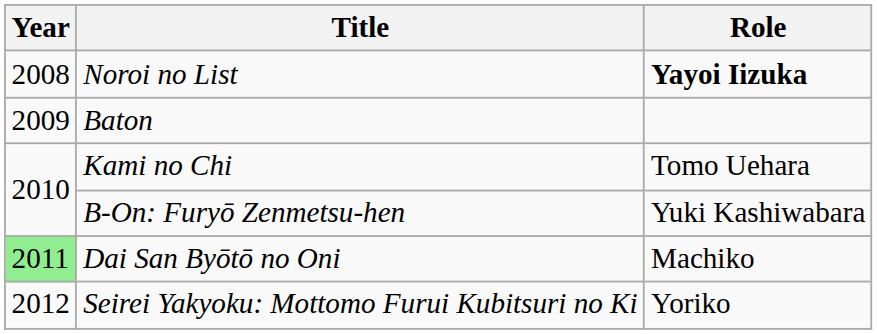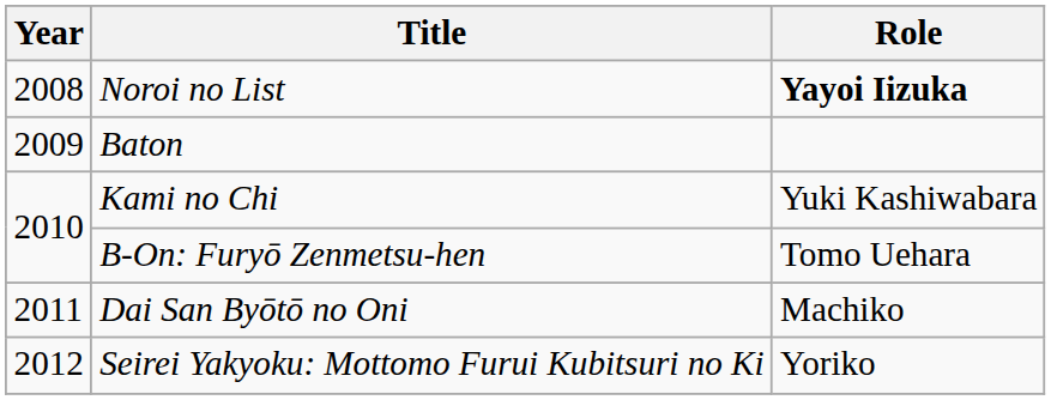Kami no Chi | Role: Tomo Uehara -> Yuki Kashiwabara
B-On: Furyō Zenmetsu-hen | Role: Yuki Kashiwabara -> Tomo Uehara
Dai San Byōtō no Oni | Year: lightgreen background -> no background
